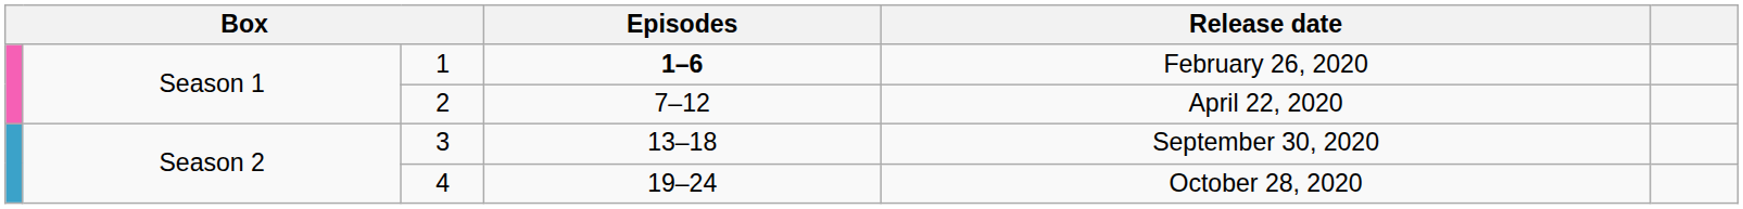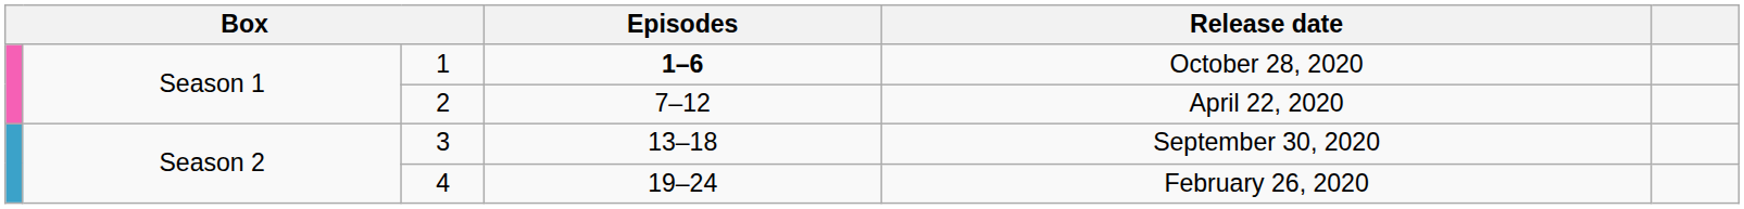1 | Release date: February 26, 2020 -> October 28, 2020
4 | Release date: October 28, 2020 -> February 26, 2020
